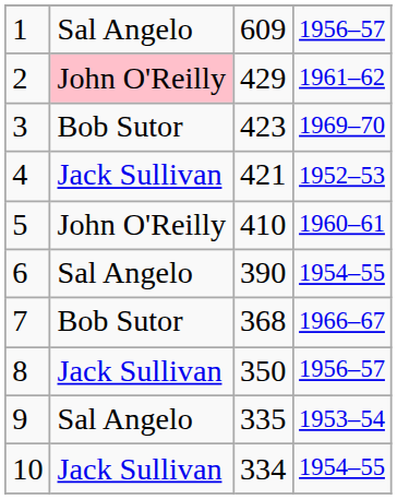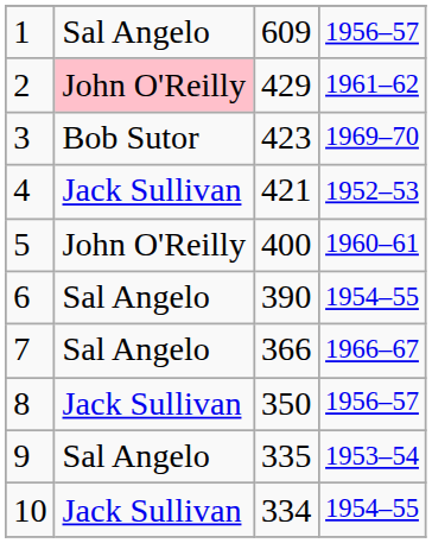5 | column 3: 410 -> 400
7 | column 2: Bob Sutor -> Sal Angelo
7 | column 3: 368 -> 366
